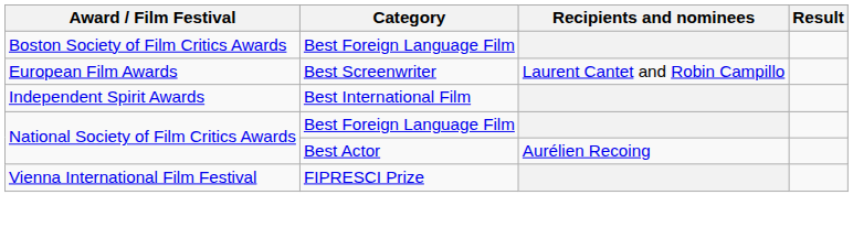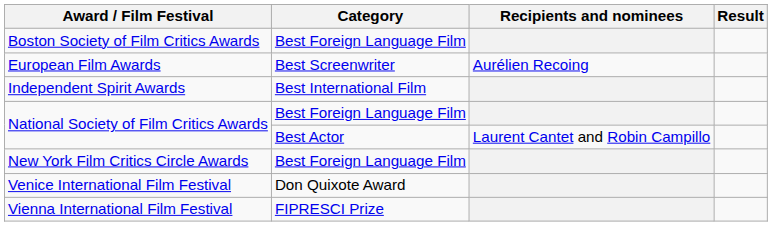European Film Awards | Recipients and nominees: Laurent Cantet and Robin Campillo -> Aurélien Recoing
National Society of Film Critics Awards / Best Actor | Recipients and nominees: Aurélien Recoing -> Laurent Cantet and Robin Campillo
+ row: New York Film Critics Circle Awards | Best Foreign Language Film
+ row: Venice International Film Festival | Don Quixote Award
